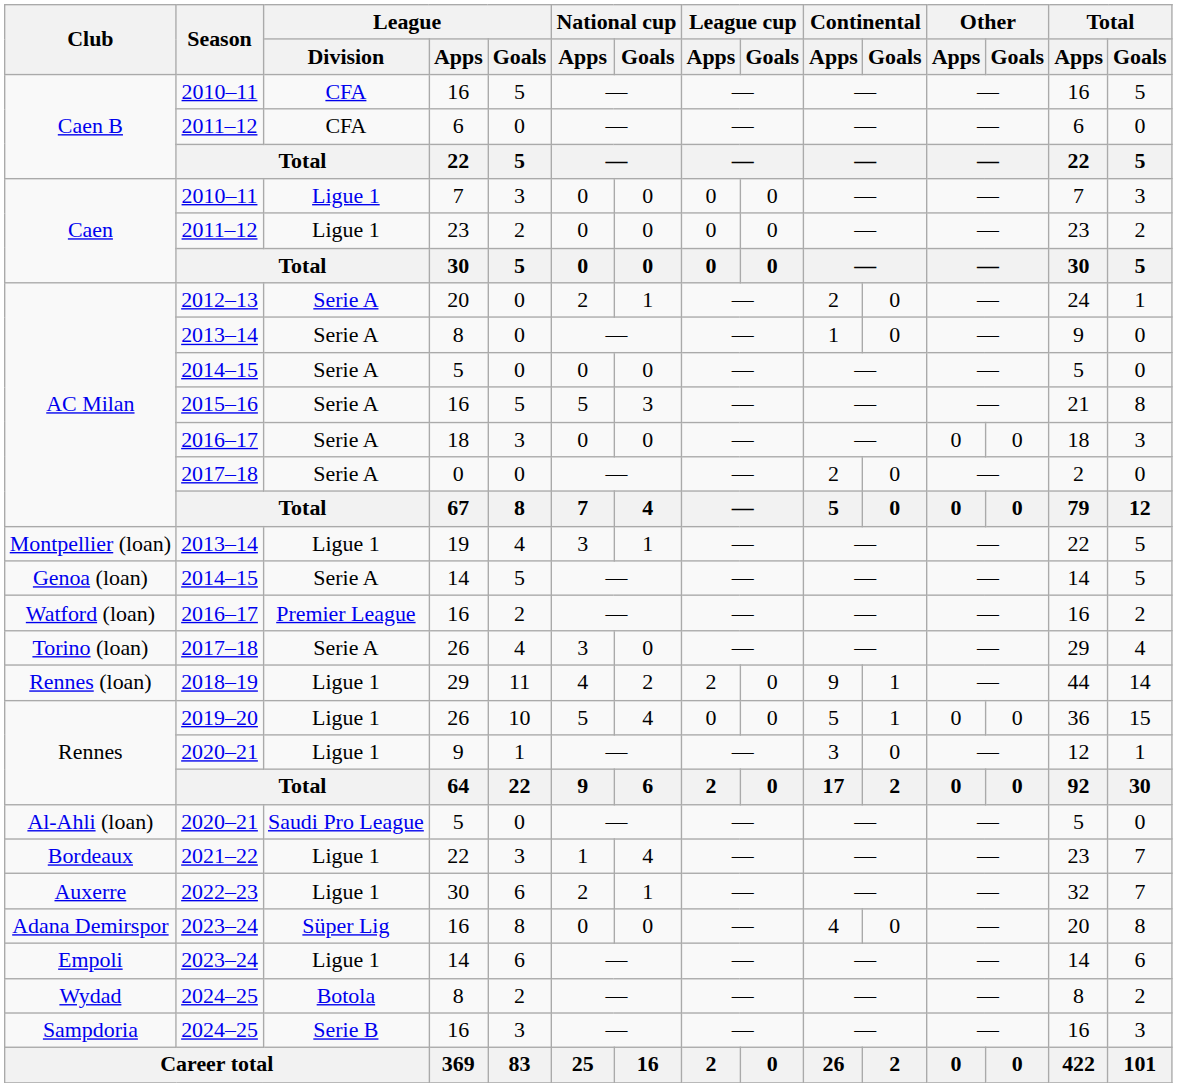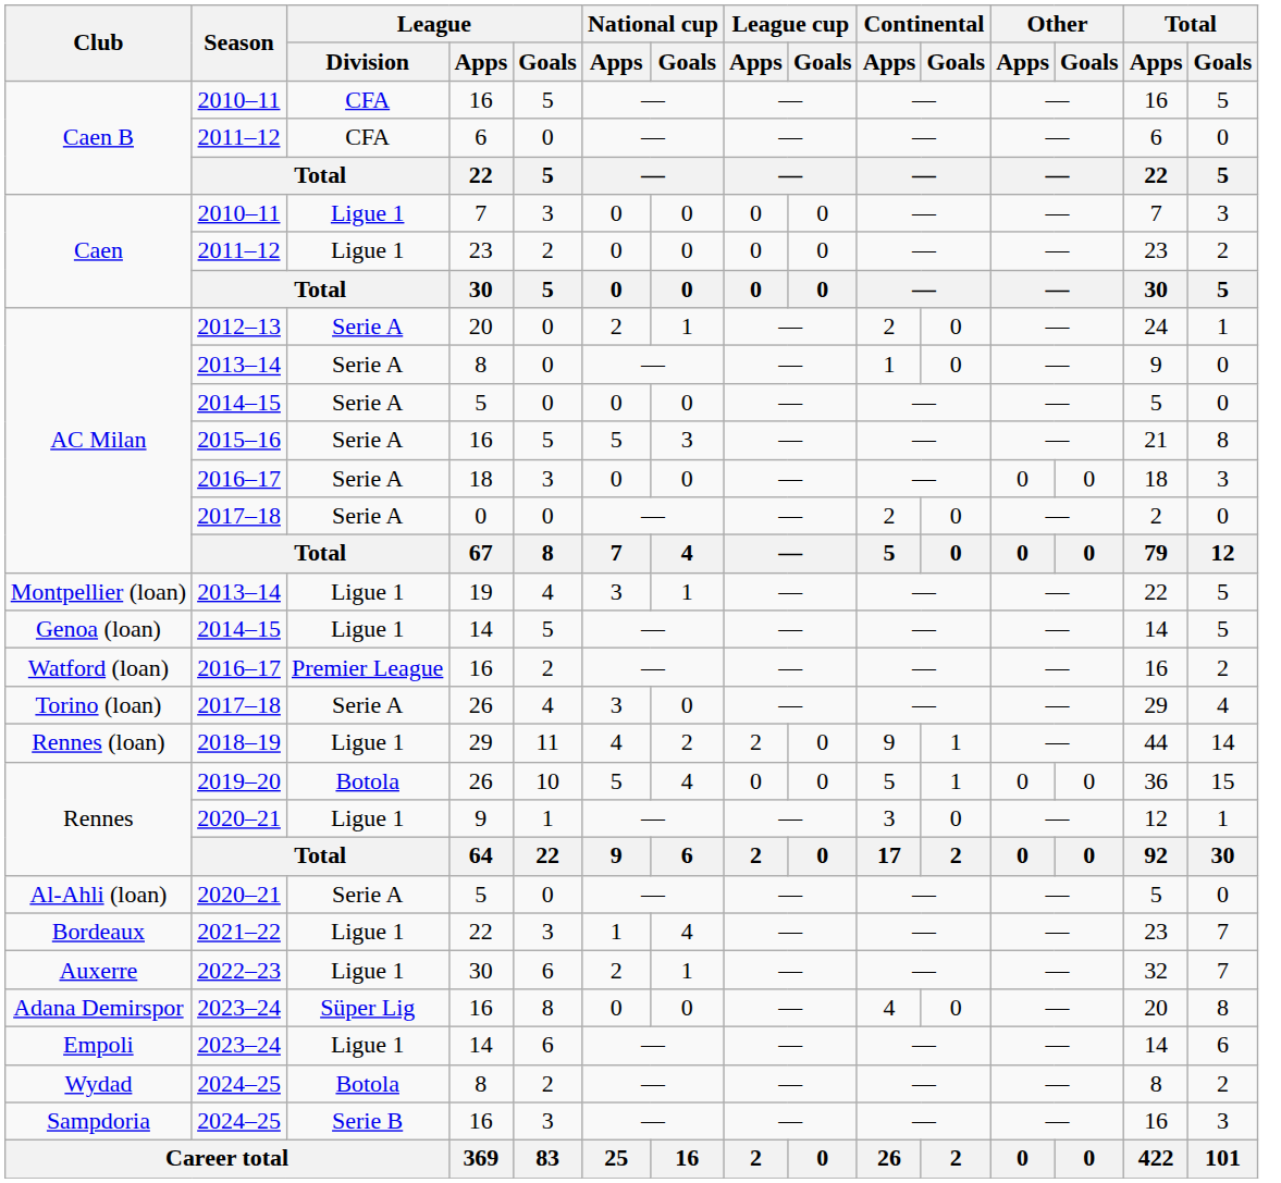Genoa (loan) | League / Division: Serie A -> Ligue 1
Rennes / 26 | League / Division: Ligue 1 -> Botola
Al-Ahli (loan) | League / Division: Saudi Pro League -> Serie A
